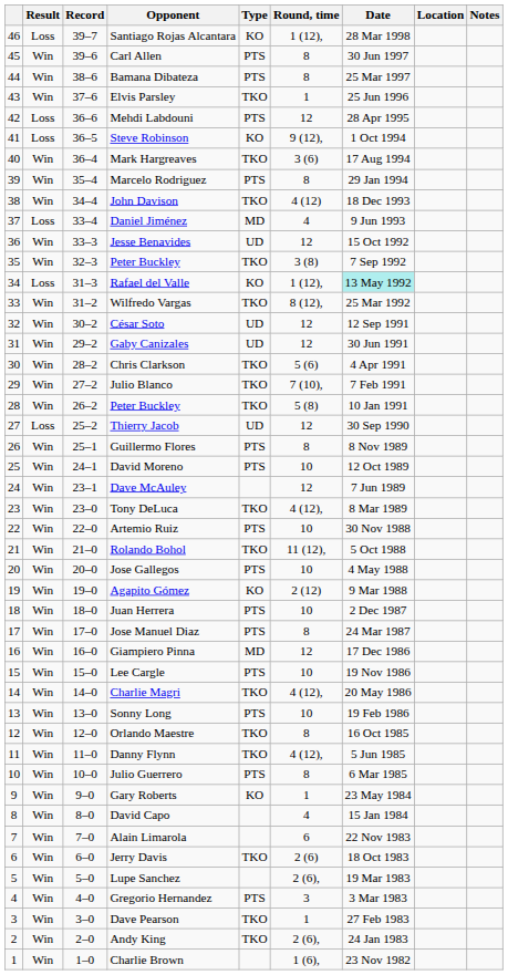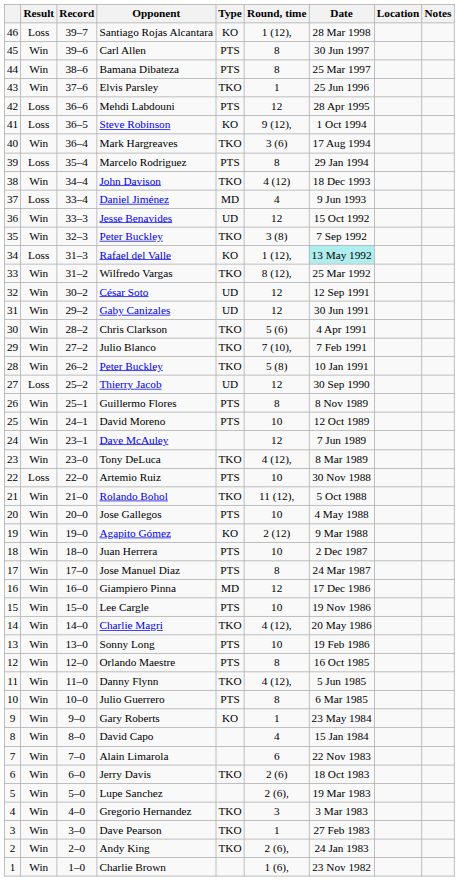Marcelo Rodriguez | Result: Win -> Loss
Artemio Ruiz | Result: Win -> Loss
Orlando Maestre | Type: TKO -> PTS
Gregorio Hernandez | Type: PTS -> TKO
